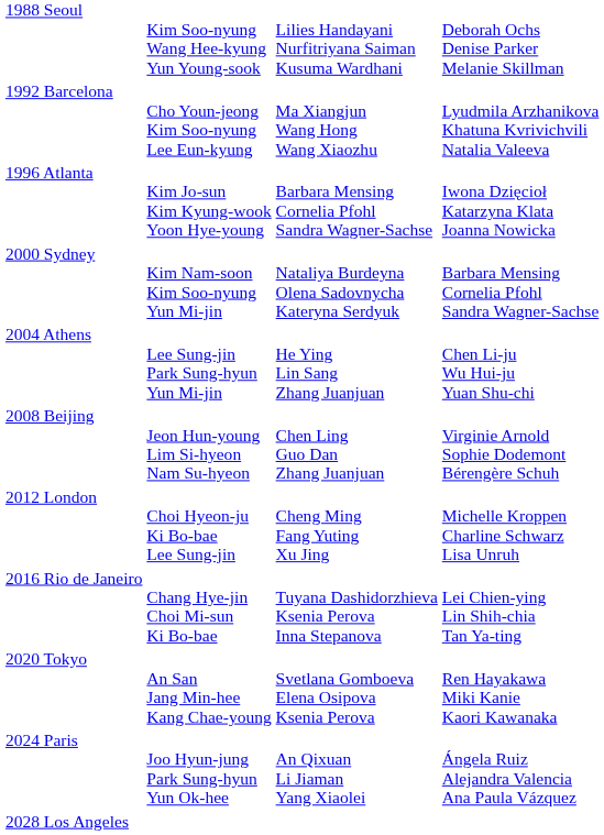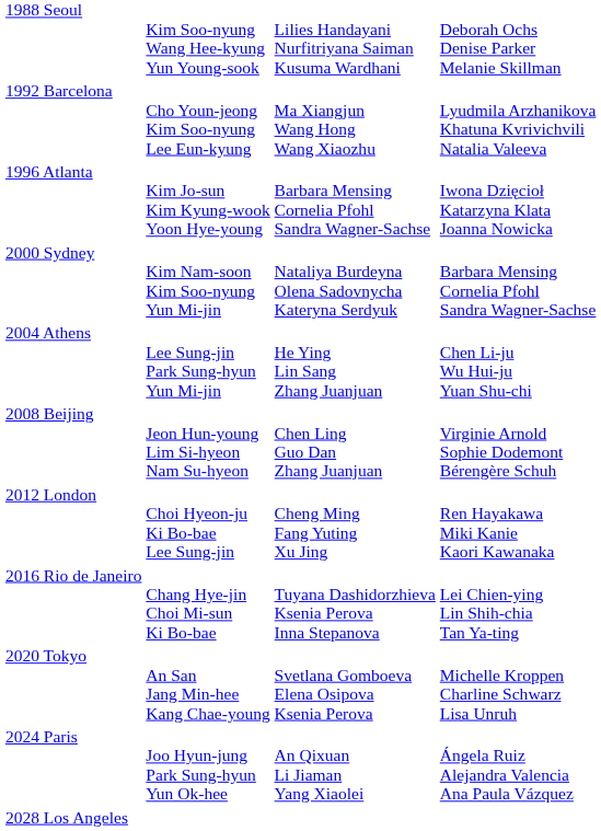2012 London | column 4: Michelle Kroppen Charline Schwarz Lisa Unruh -> Ren Hayakawa Miki Kanie Kaori Kawanaka
2020 Tokyo | column 4: Ren Hayakawa Miki Kanie Kaori Kawanaka -> Michelle Kroppen Charline Schwarz Lisa Unruh
